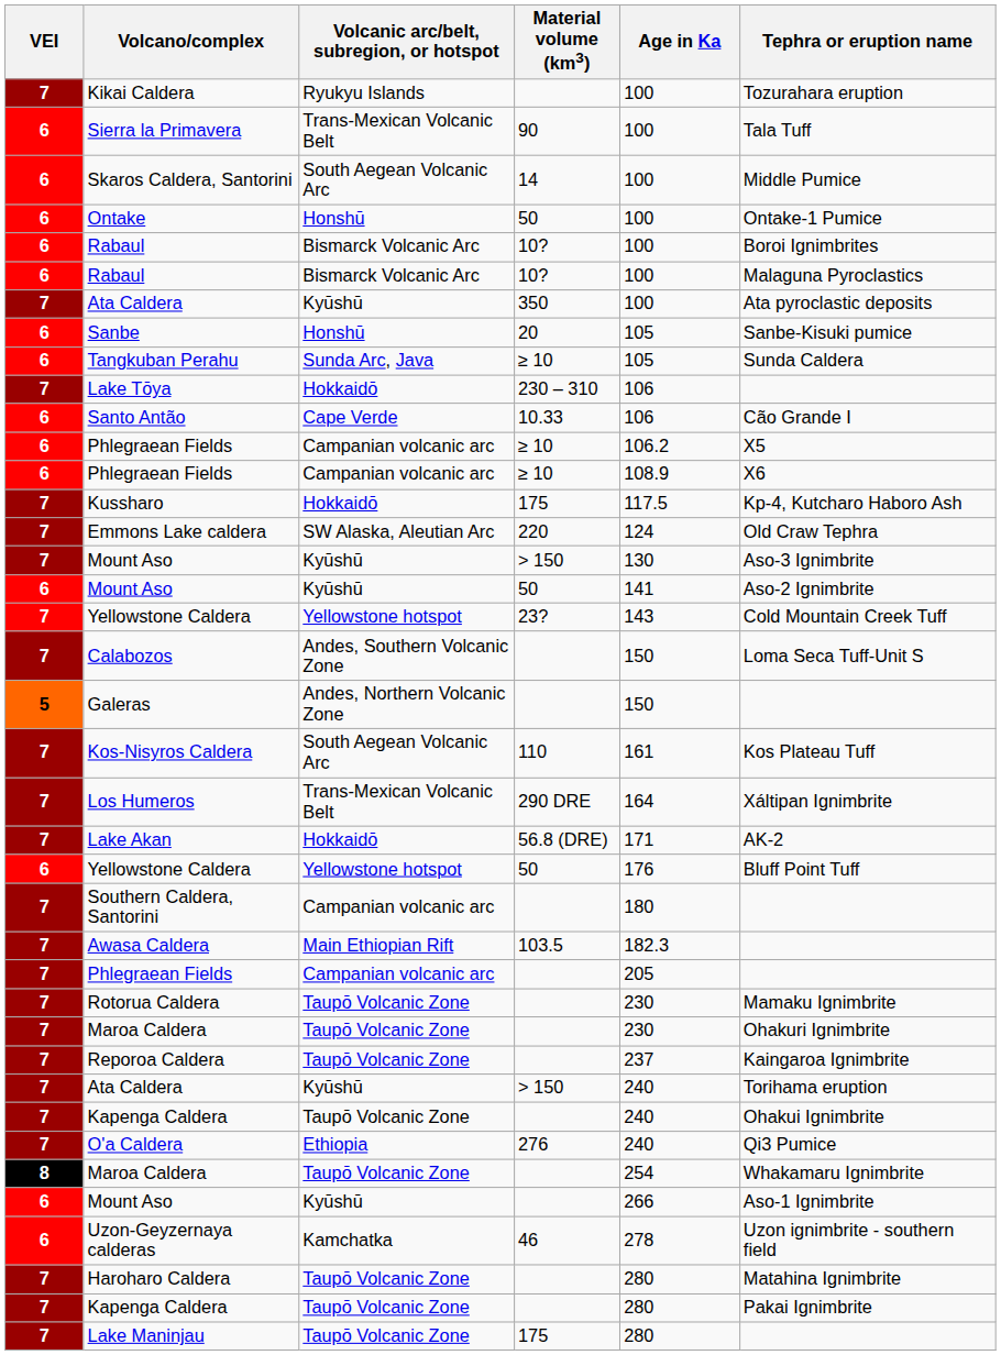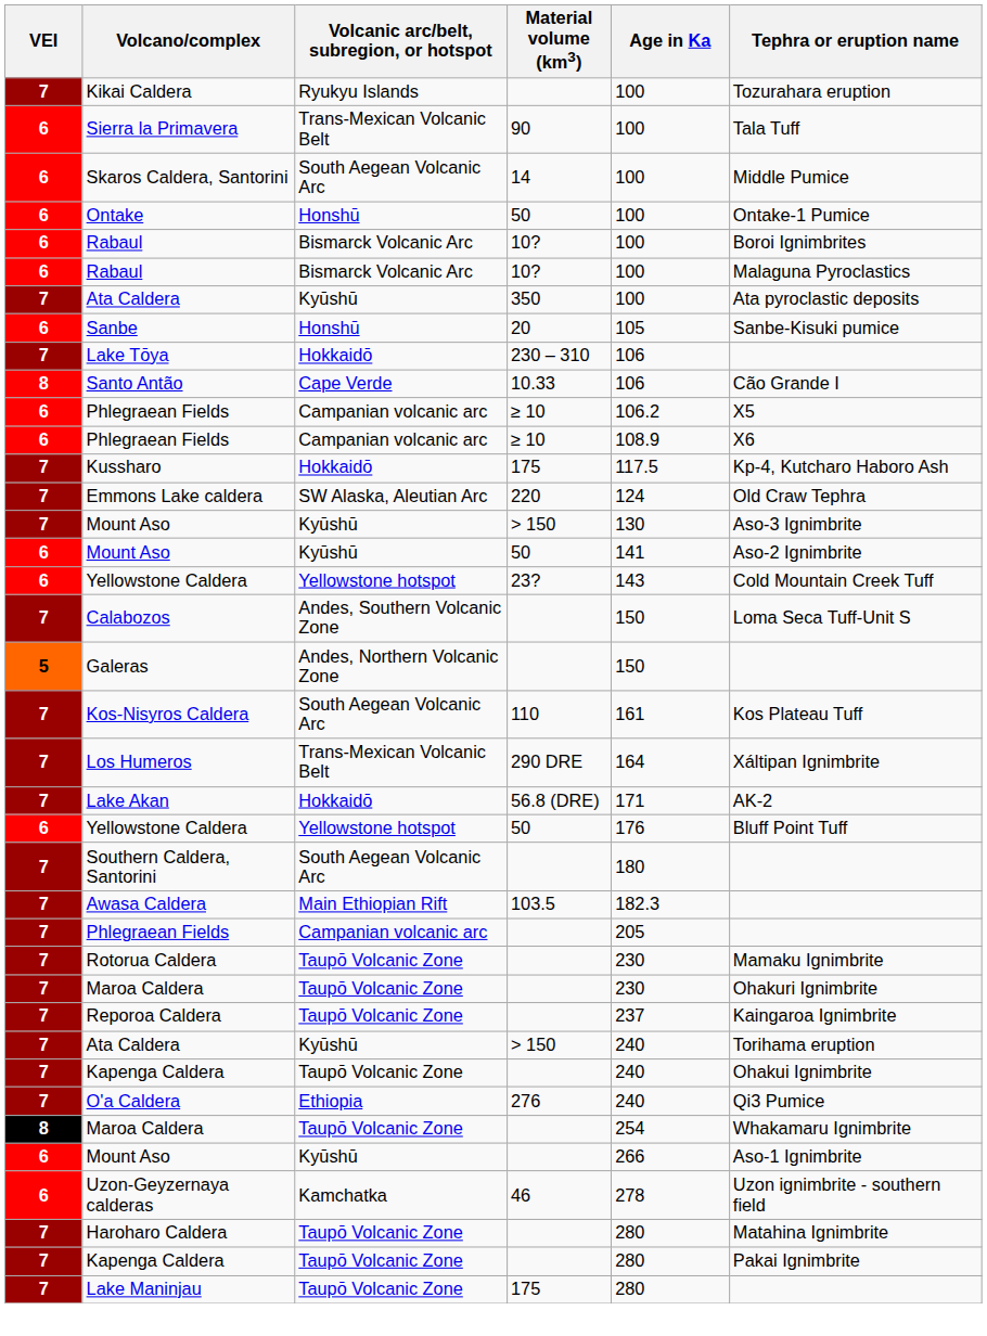- row: 6 | Tangkuban Perahu | Sunda Arc, Java | ≥ 10 | 105 | Sunda Caldera
Santo Antão | VEI: 6 -> 8
Yellowstone Caldera / 23? | VEI: 7 -> 6
Southern Caldera, Santorini | Volcanic arc/belt, subregion, or hotspot: Campanian volcanic arc -> South Aegean Volcanic Arc
